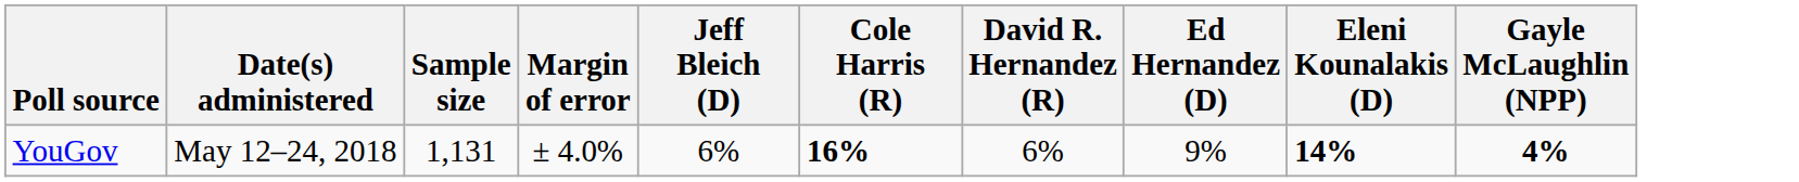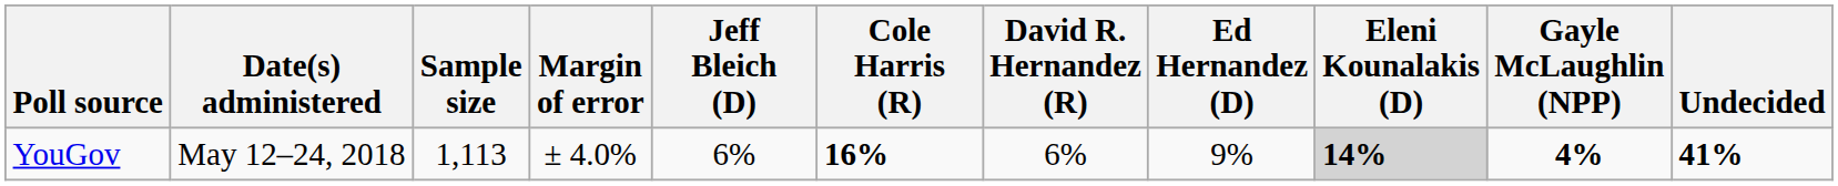+ column: Undecided | 41%
YouGov | Sample size: 1,131 -> 1,113
YouGov | Eleni Kounalakis (D): no background -> lightgrey background
